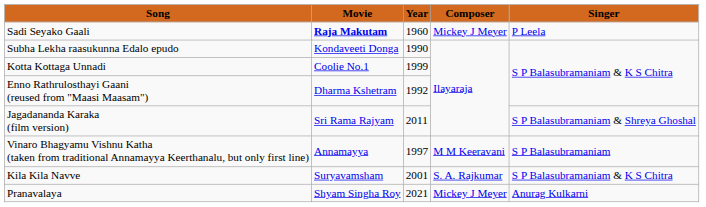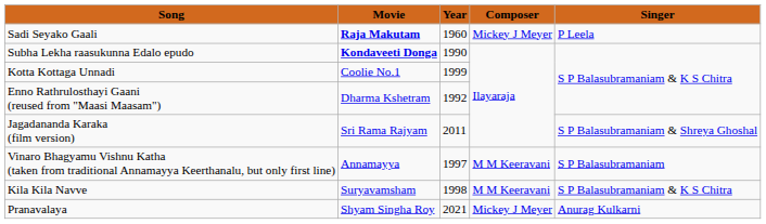Subha Lekha raasukunna Edalo epudo | Movie: normal -> bold
Kila Kila Navve | Year: 2001 -> 1998
Kila Kila Navve | Composer: S. A. Rajkumar -> M M Keeravani
